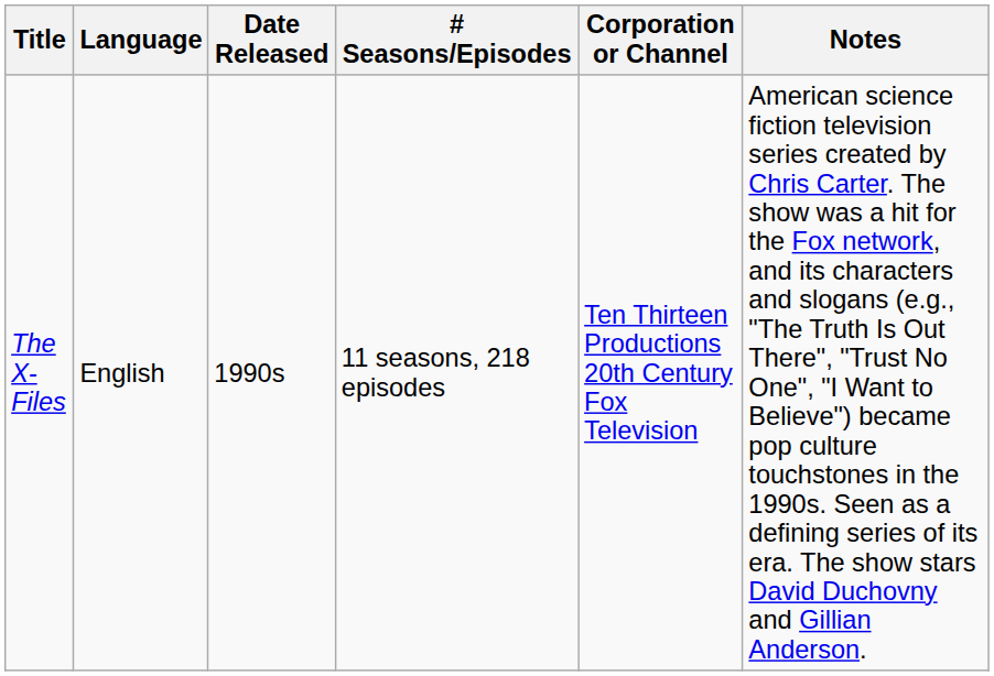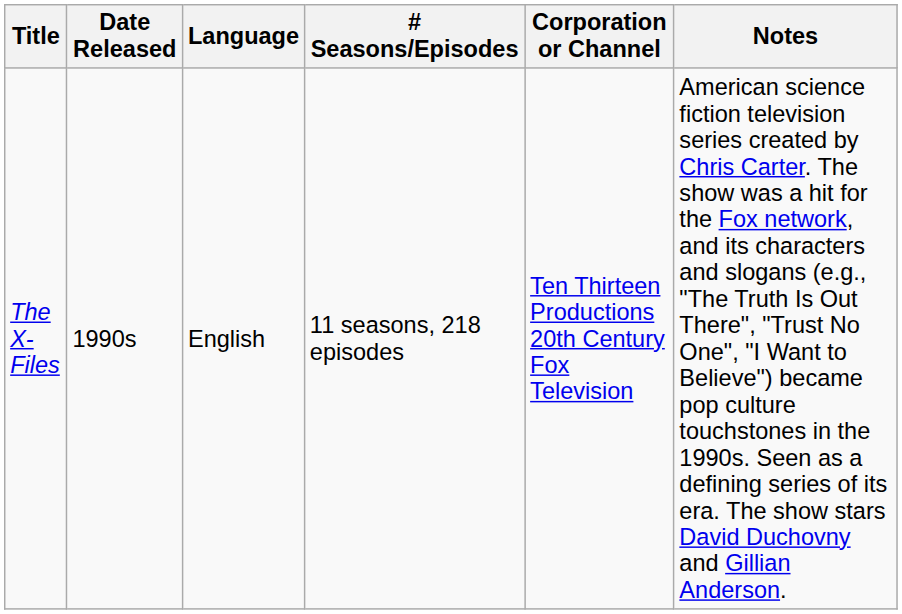columns swapped: Language <-> Date Released
